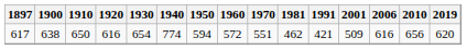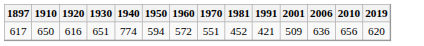- column: 1900 | 638
617 | 1930: 654 -> 651
617 | 1981: 462 -> 452
617 | 2006: 616 -> 636
